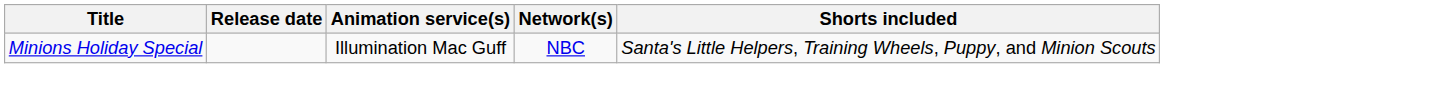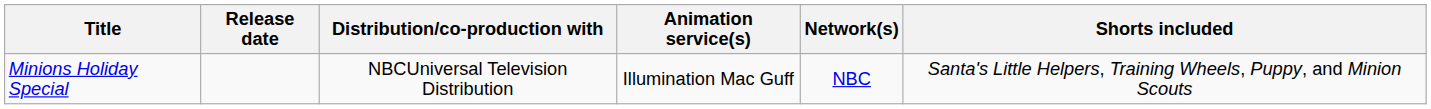+ column: Distribution/co-production with | NBCUniversal Television Distribution
